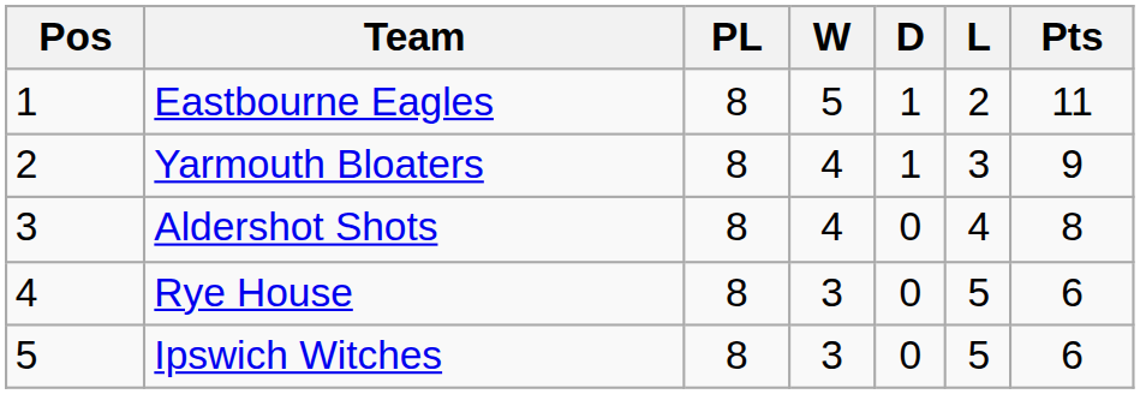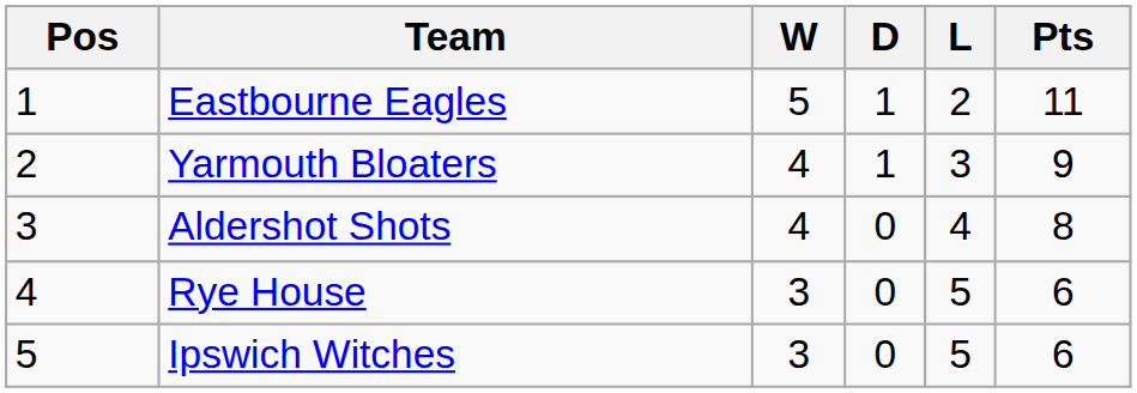- column: PL | 8 | 8 | 8 | 8 | 8
